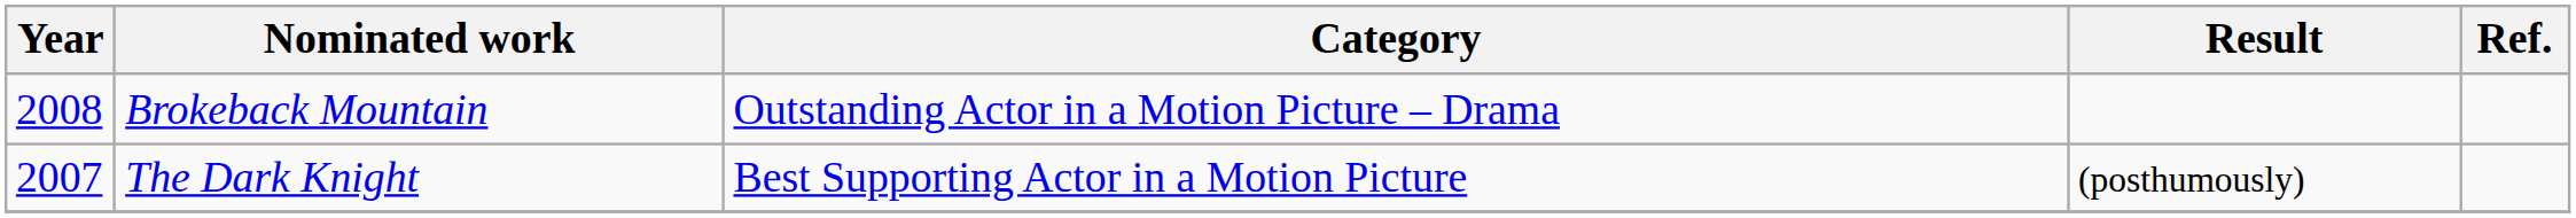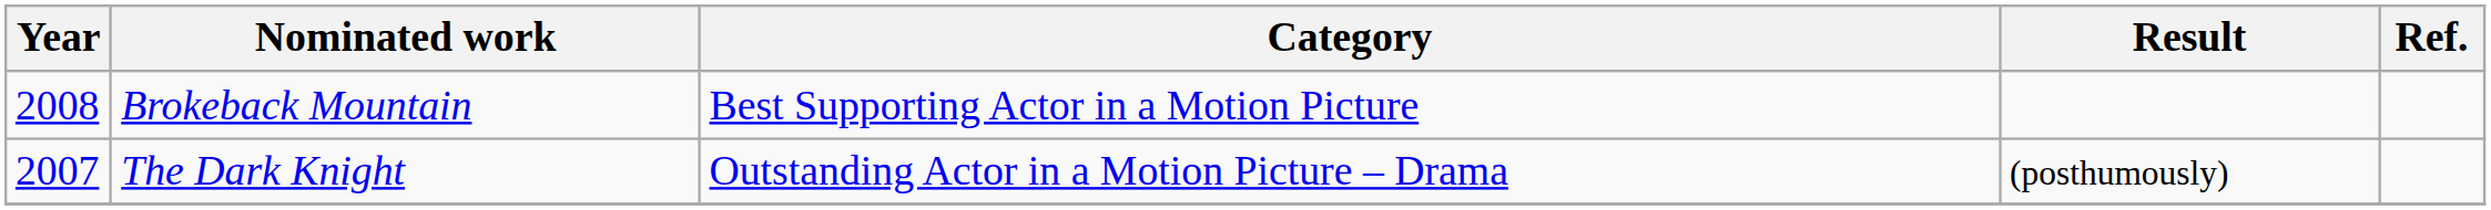Brokeback Mountain | Category: Outstanding Actor in a Motion Picture – Drama -> Best Supporting Actor in a Motion Picture
The Dark Knight | Category: Best Supporting Actor in a Motion Picture -> Outstanding Actor in a Motion Picture – Drama
